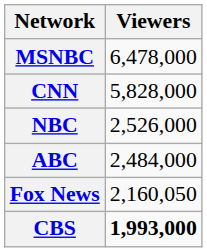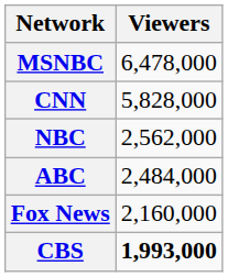NBC | Viewers: 2,526,000 -> 2,562,000
Fox News | Viewers: 2,160,050 -> 2,160,000
